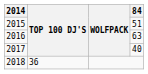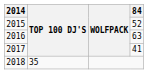2015 | 84: 51 -> 52
2017 | 84: 40 -> 41
2018 | TOP 100 DJ'S: 36 -> 35
